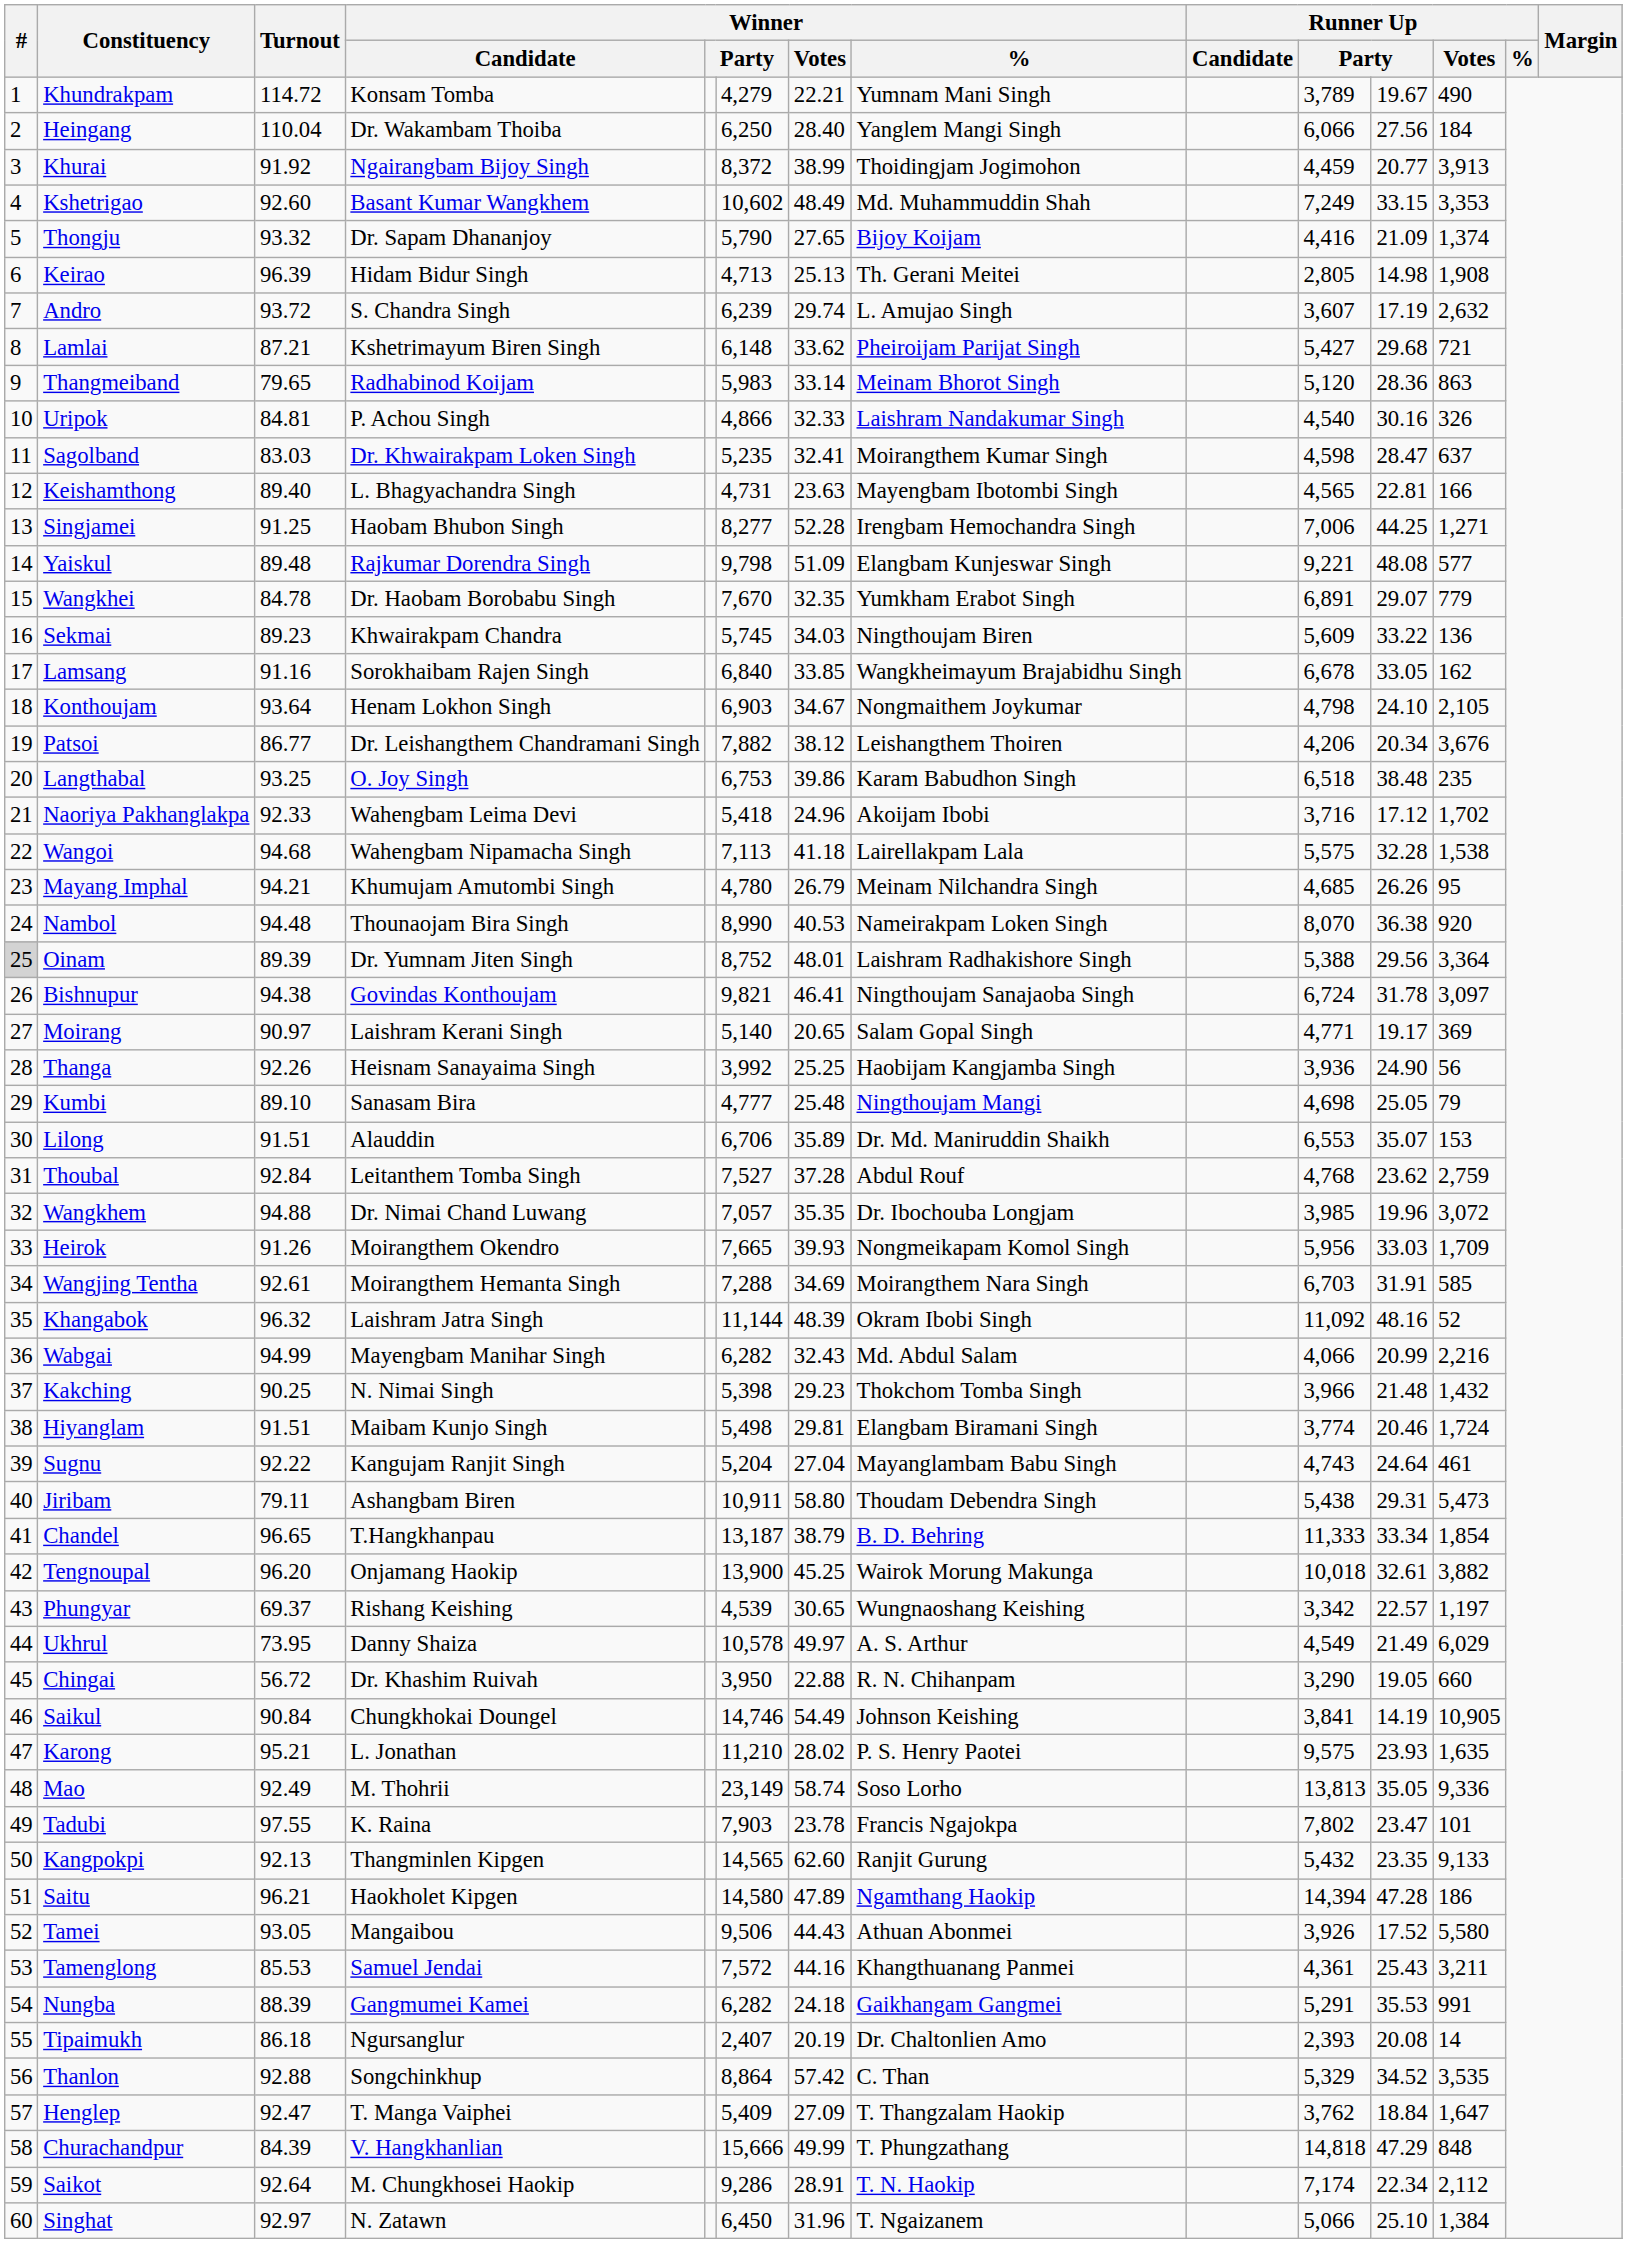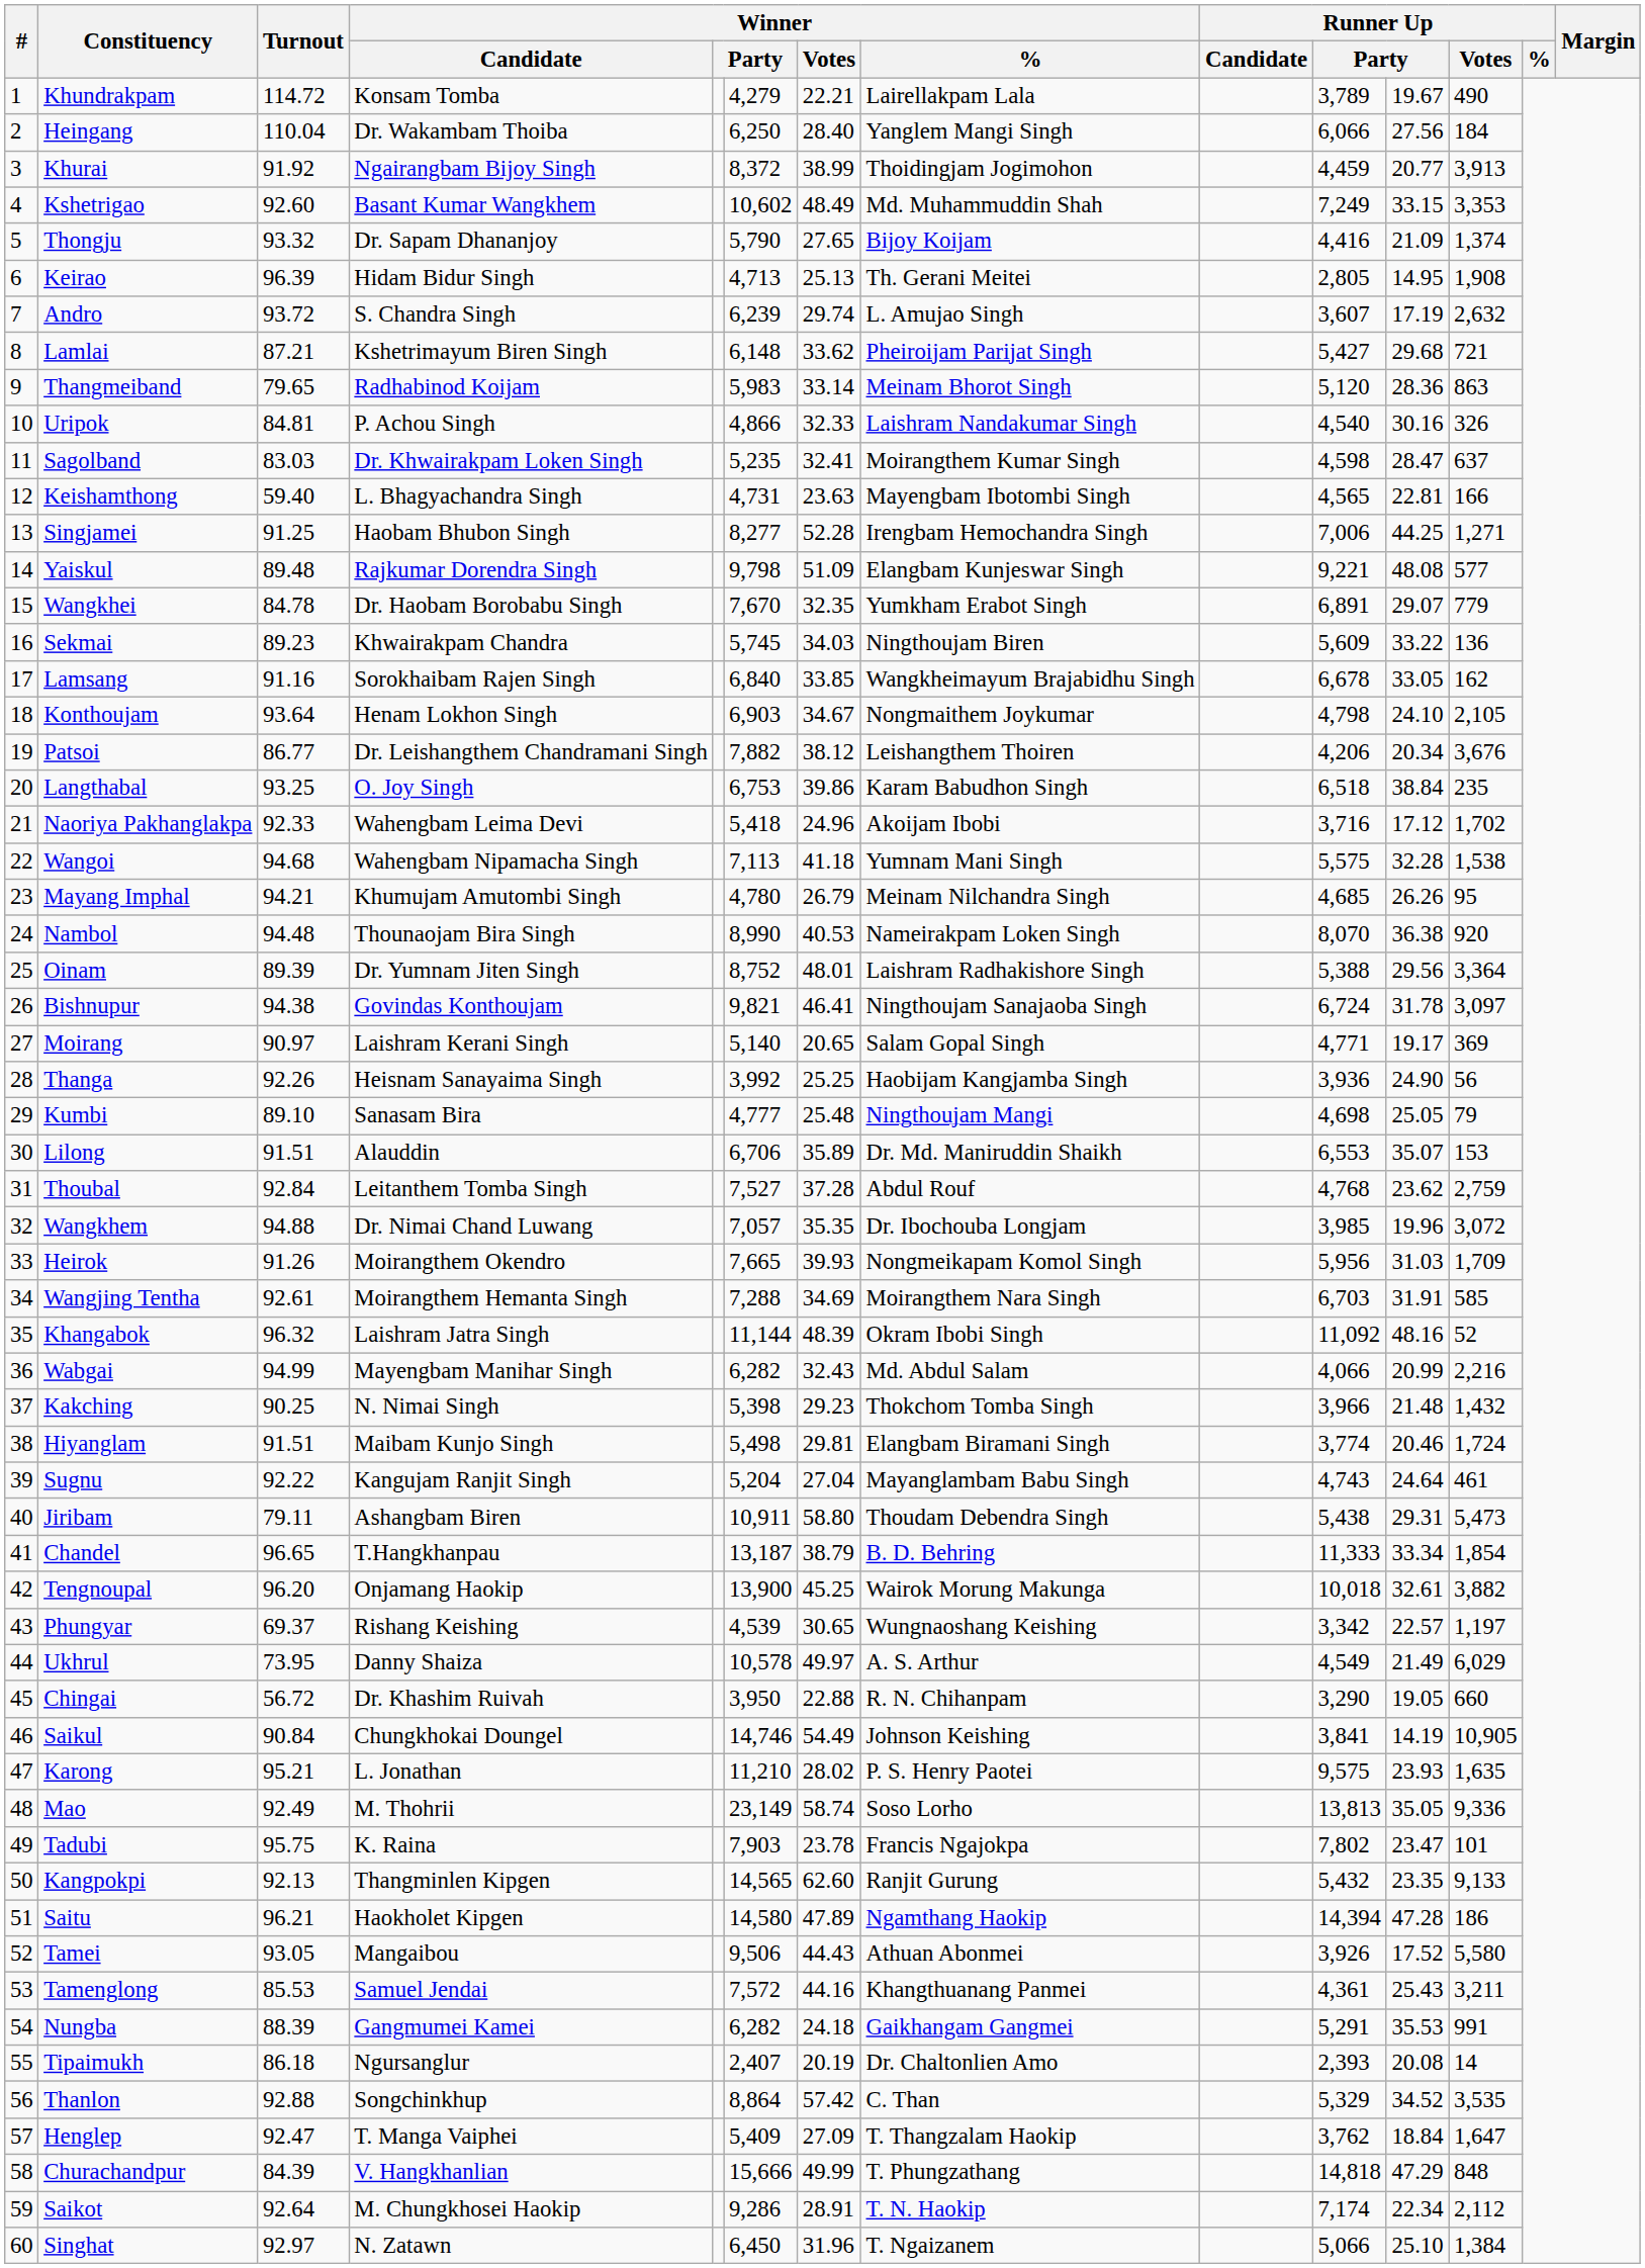Khundrakpam | Winner / %: Yumnam Mani Singh -> Lairellakpam Lala
Keirao | column 11: 14.98 -> 14.95
Keishamthong | Turnout: 89.40 -> 59.40
Langthabal | column 11: 38.48 -> 38.84
Wangoi | Winner / %: Lairellakpam Lala -> Yumnam Mani Singh
Oinam | #: lightgrey background -> no background
Heirok | column 11: 33.03 -> 31.03
Tadubi | Turnout: 97.55 -> 95.75
